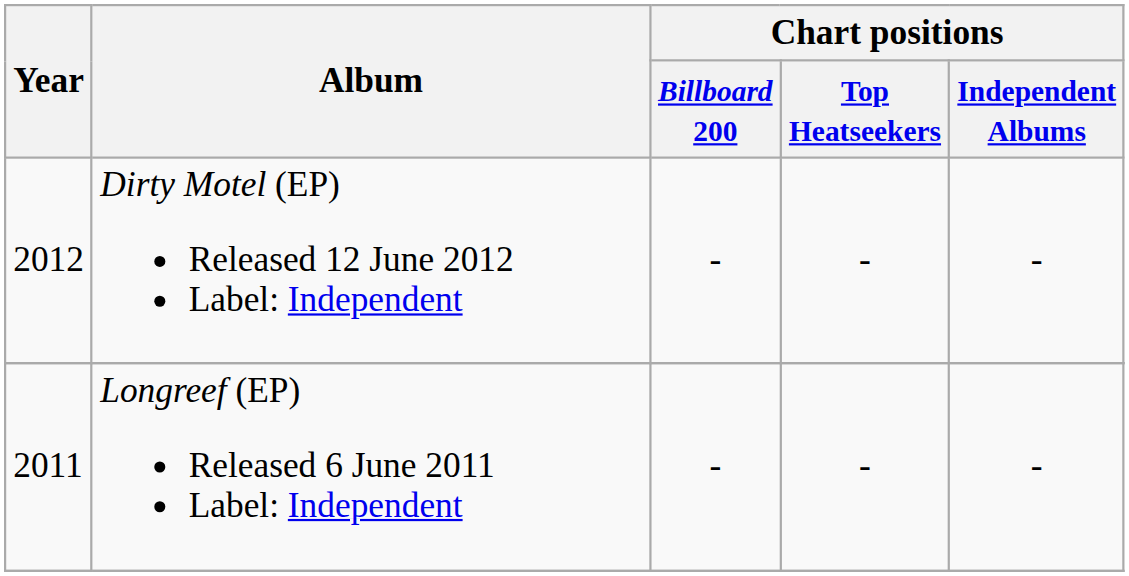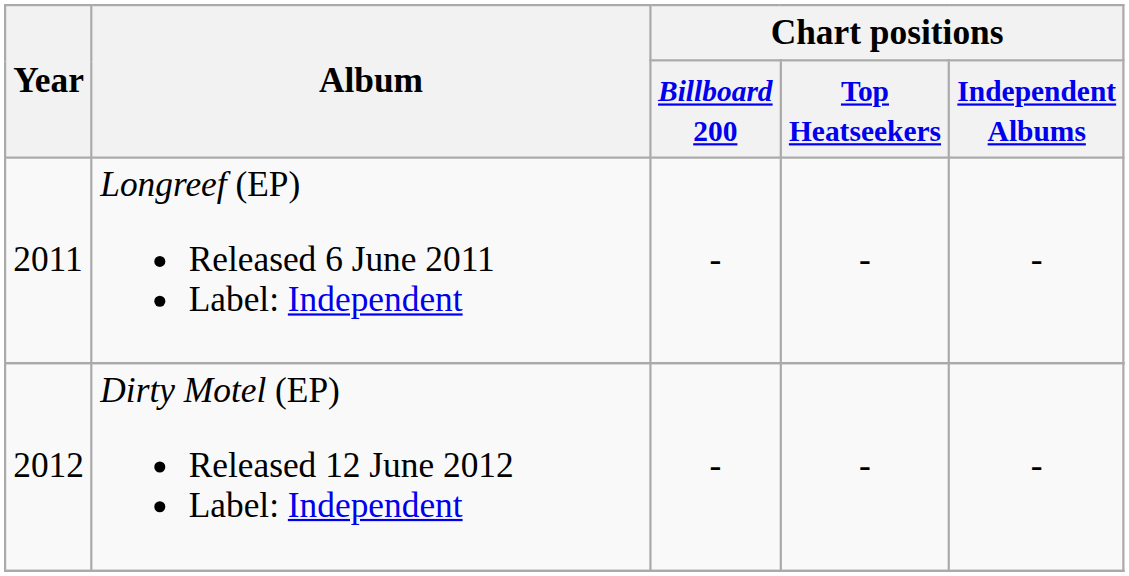rows swapped: Dirty Motel (EP) Released 12 June 2012 Label: Independent <-> Longreef (EP) Released 6 June 2011 Label: Independent
